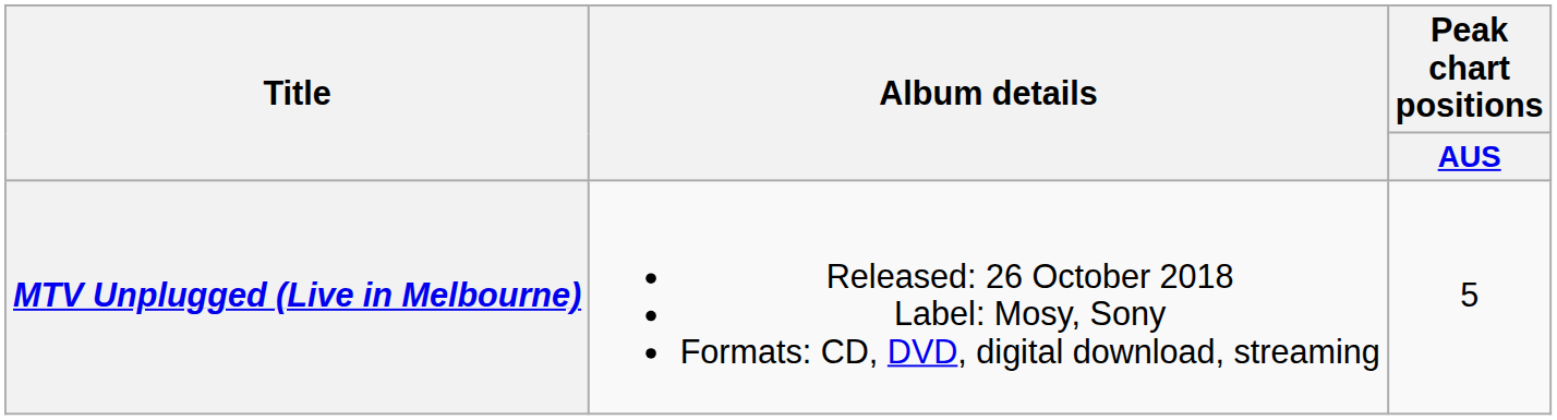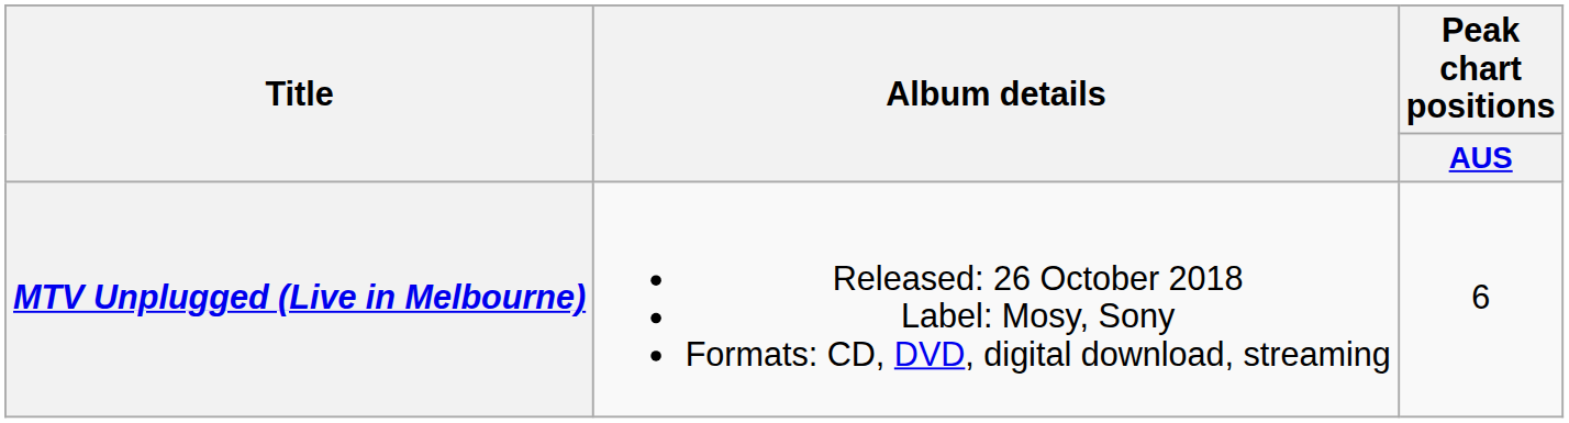MTV Unplugged (Live in Melbourne) | Peak chart positions / AUS: 5 -> 6
